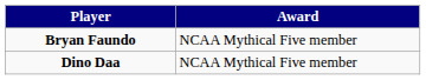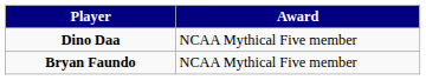rows swapped: Bryan Faundo <-> Dino Daa
